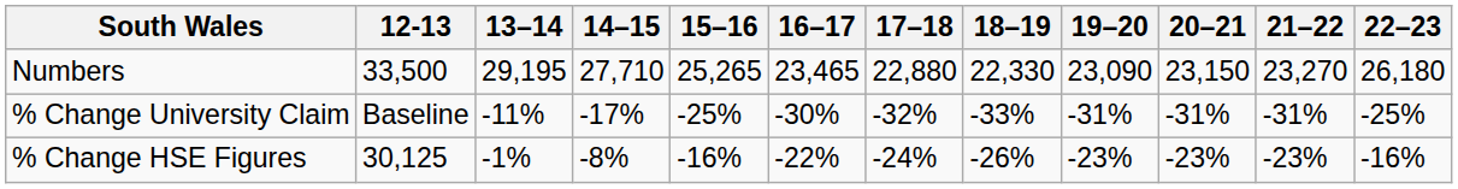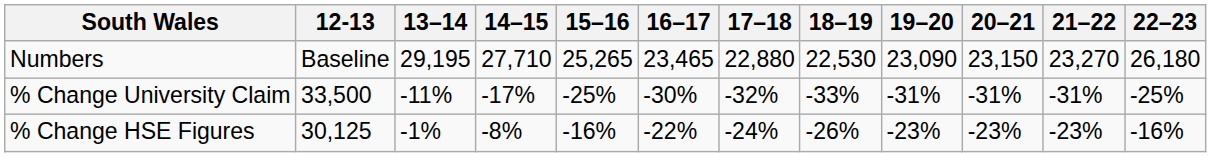Numbers | 12-13: 33,500 -> Baseline
Numbers | 18–19: 22,330 -> 22,530
% Change University Claim | 12-13: Baseline -> 33,500
